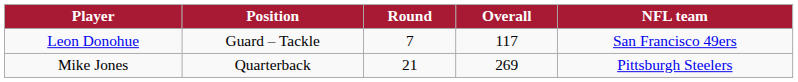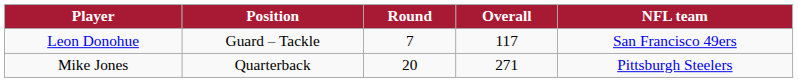Mike Jones | Round: 21 -> 20
Mike Jones | Overall: 269 -> 271
